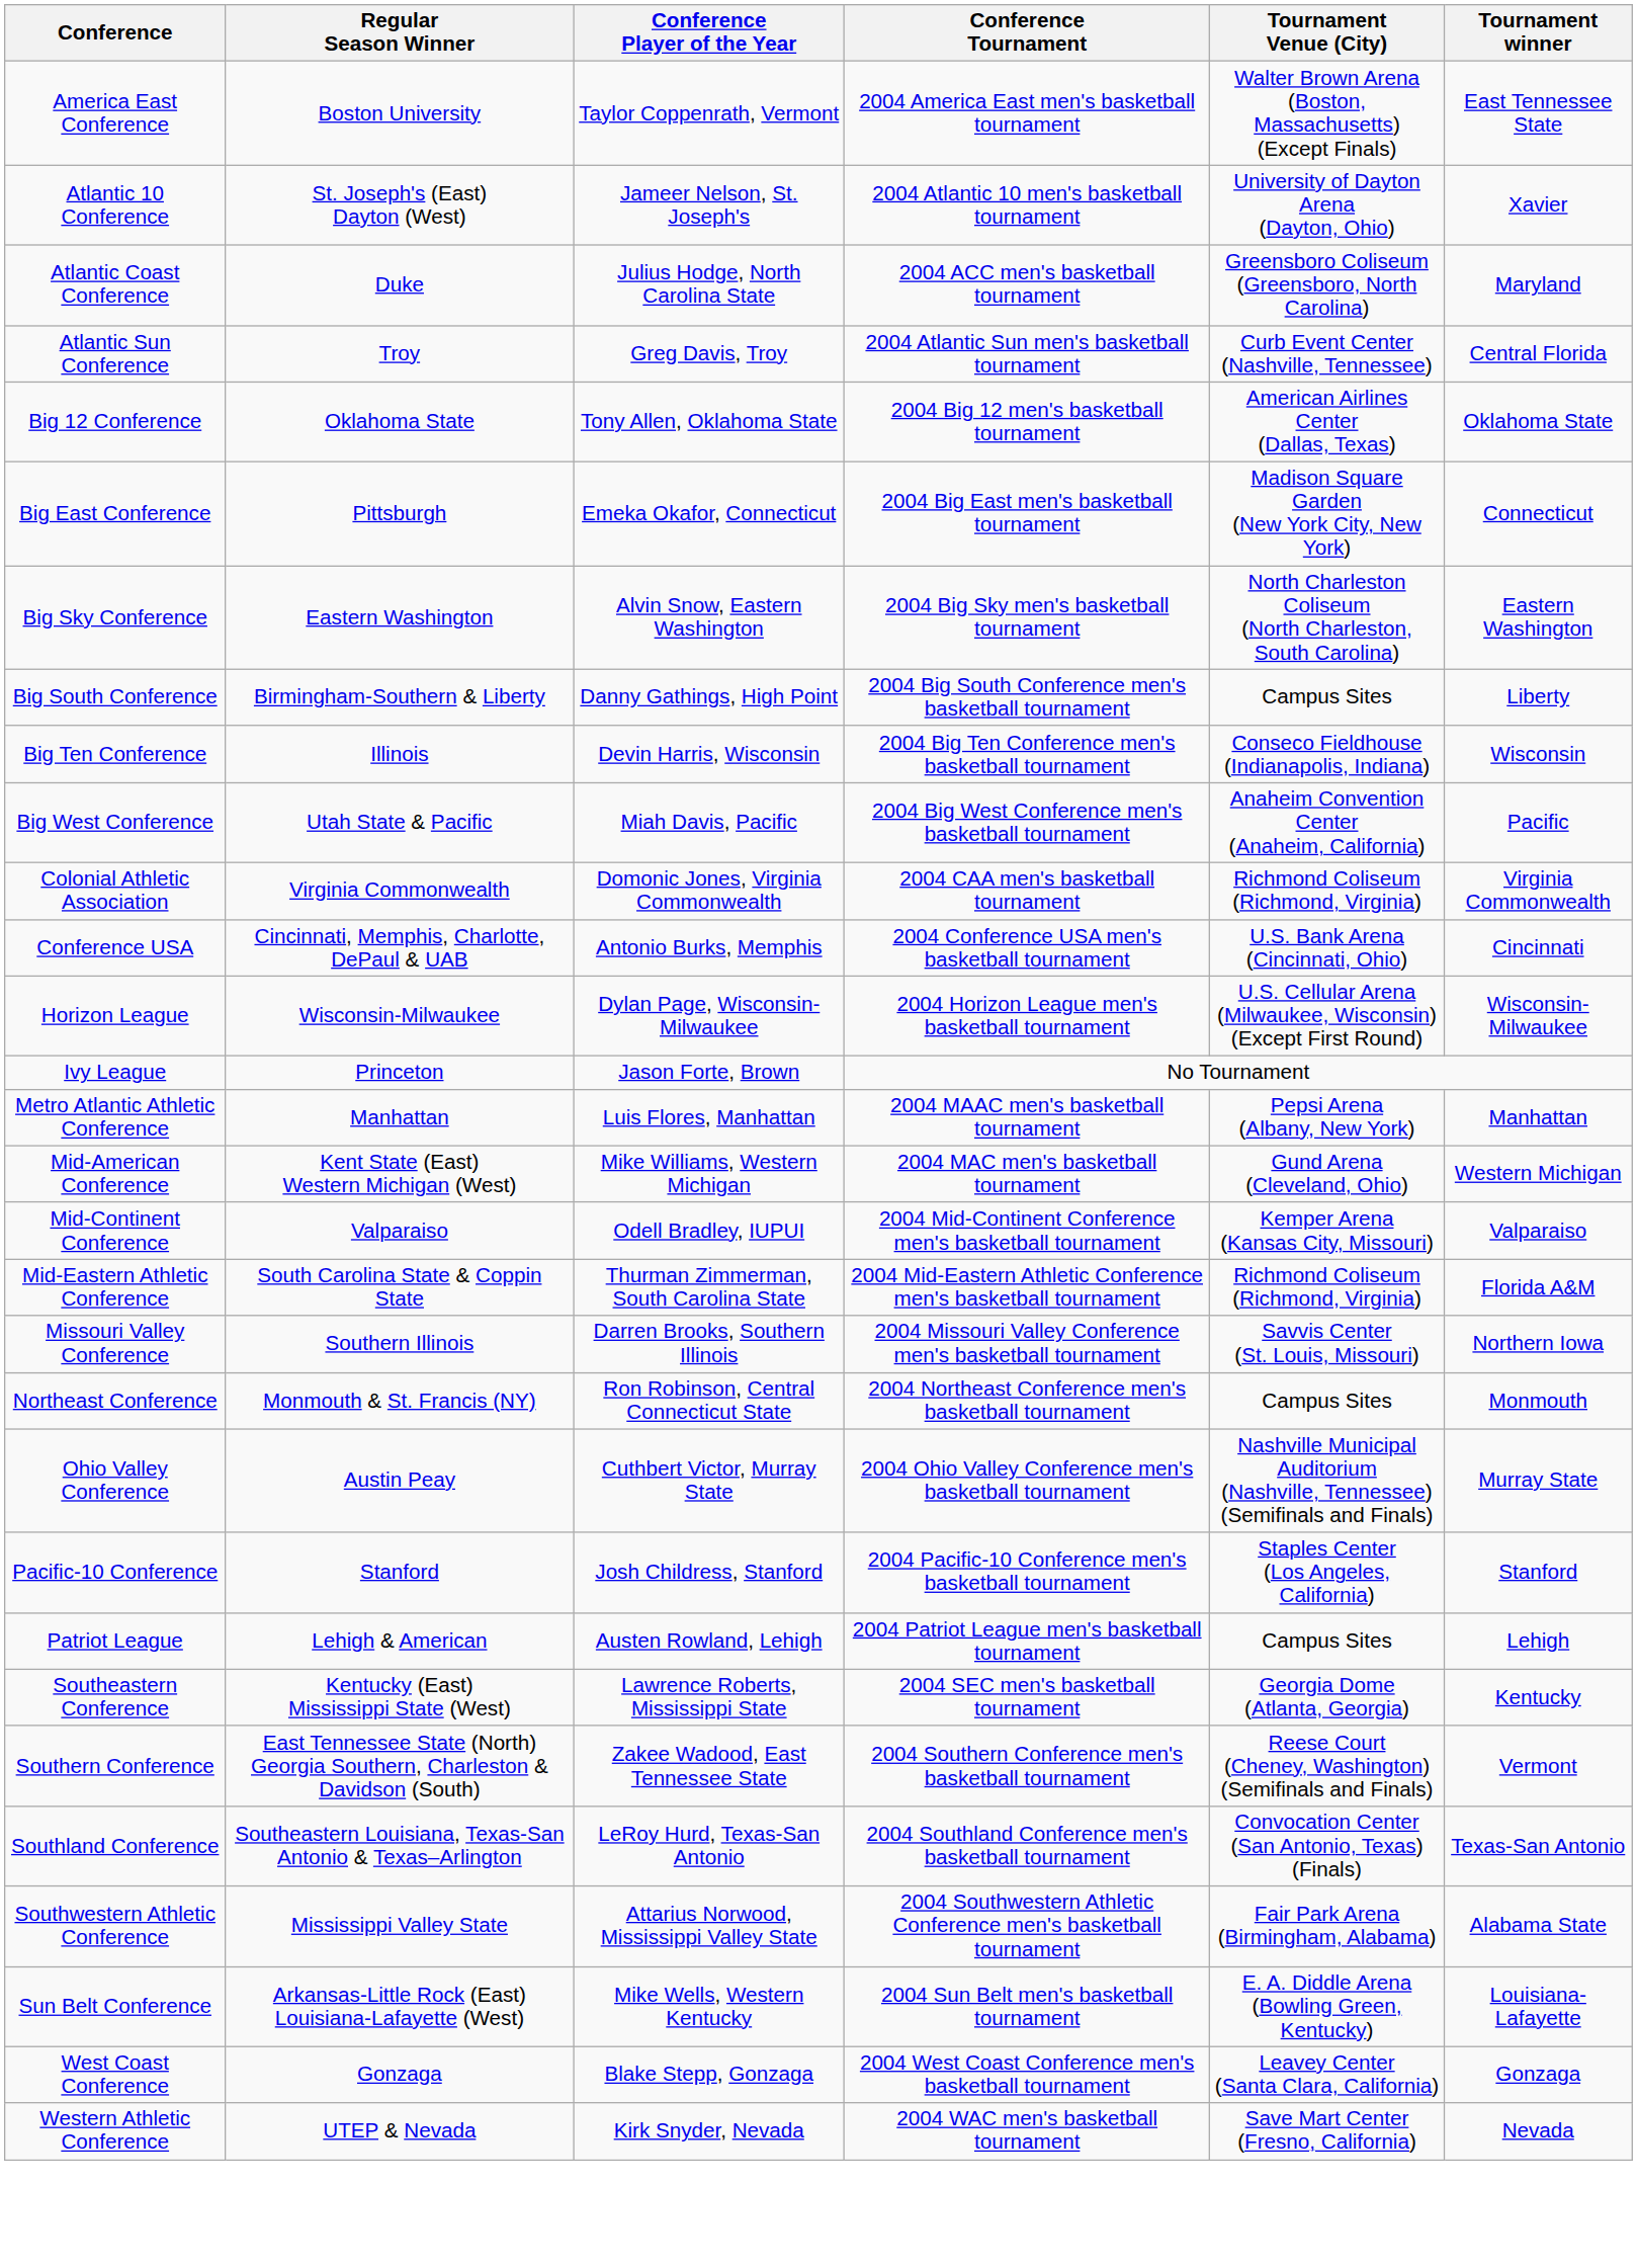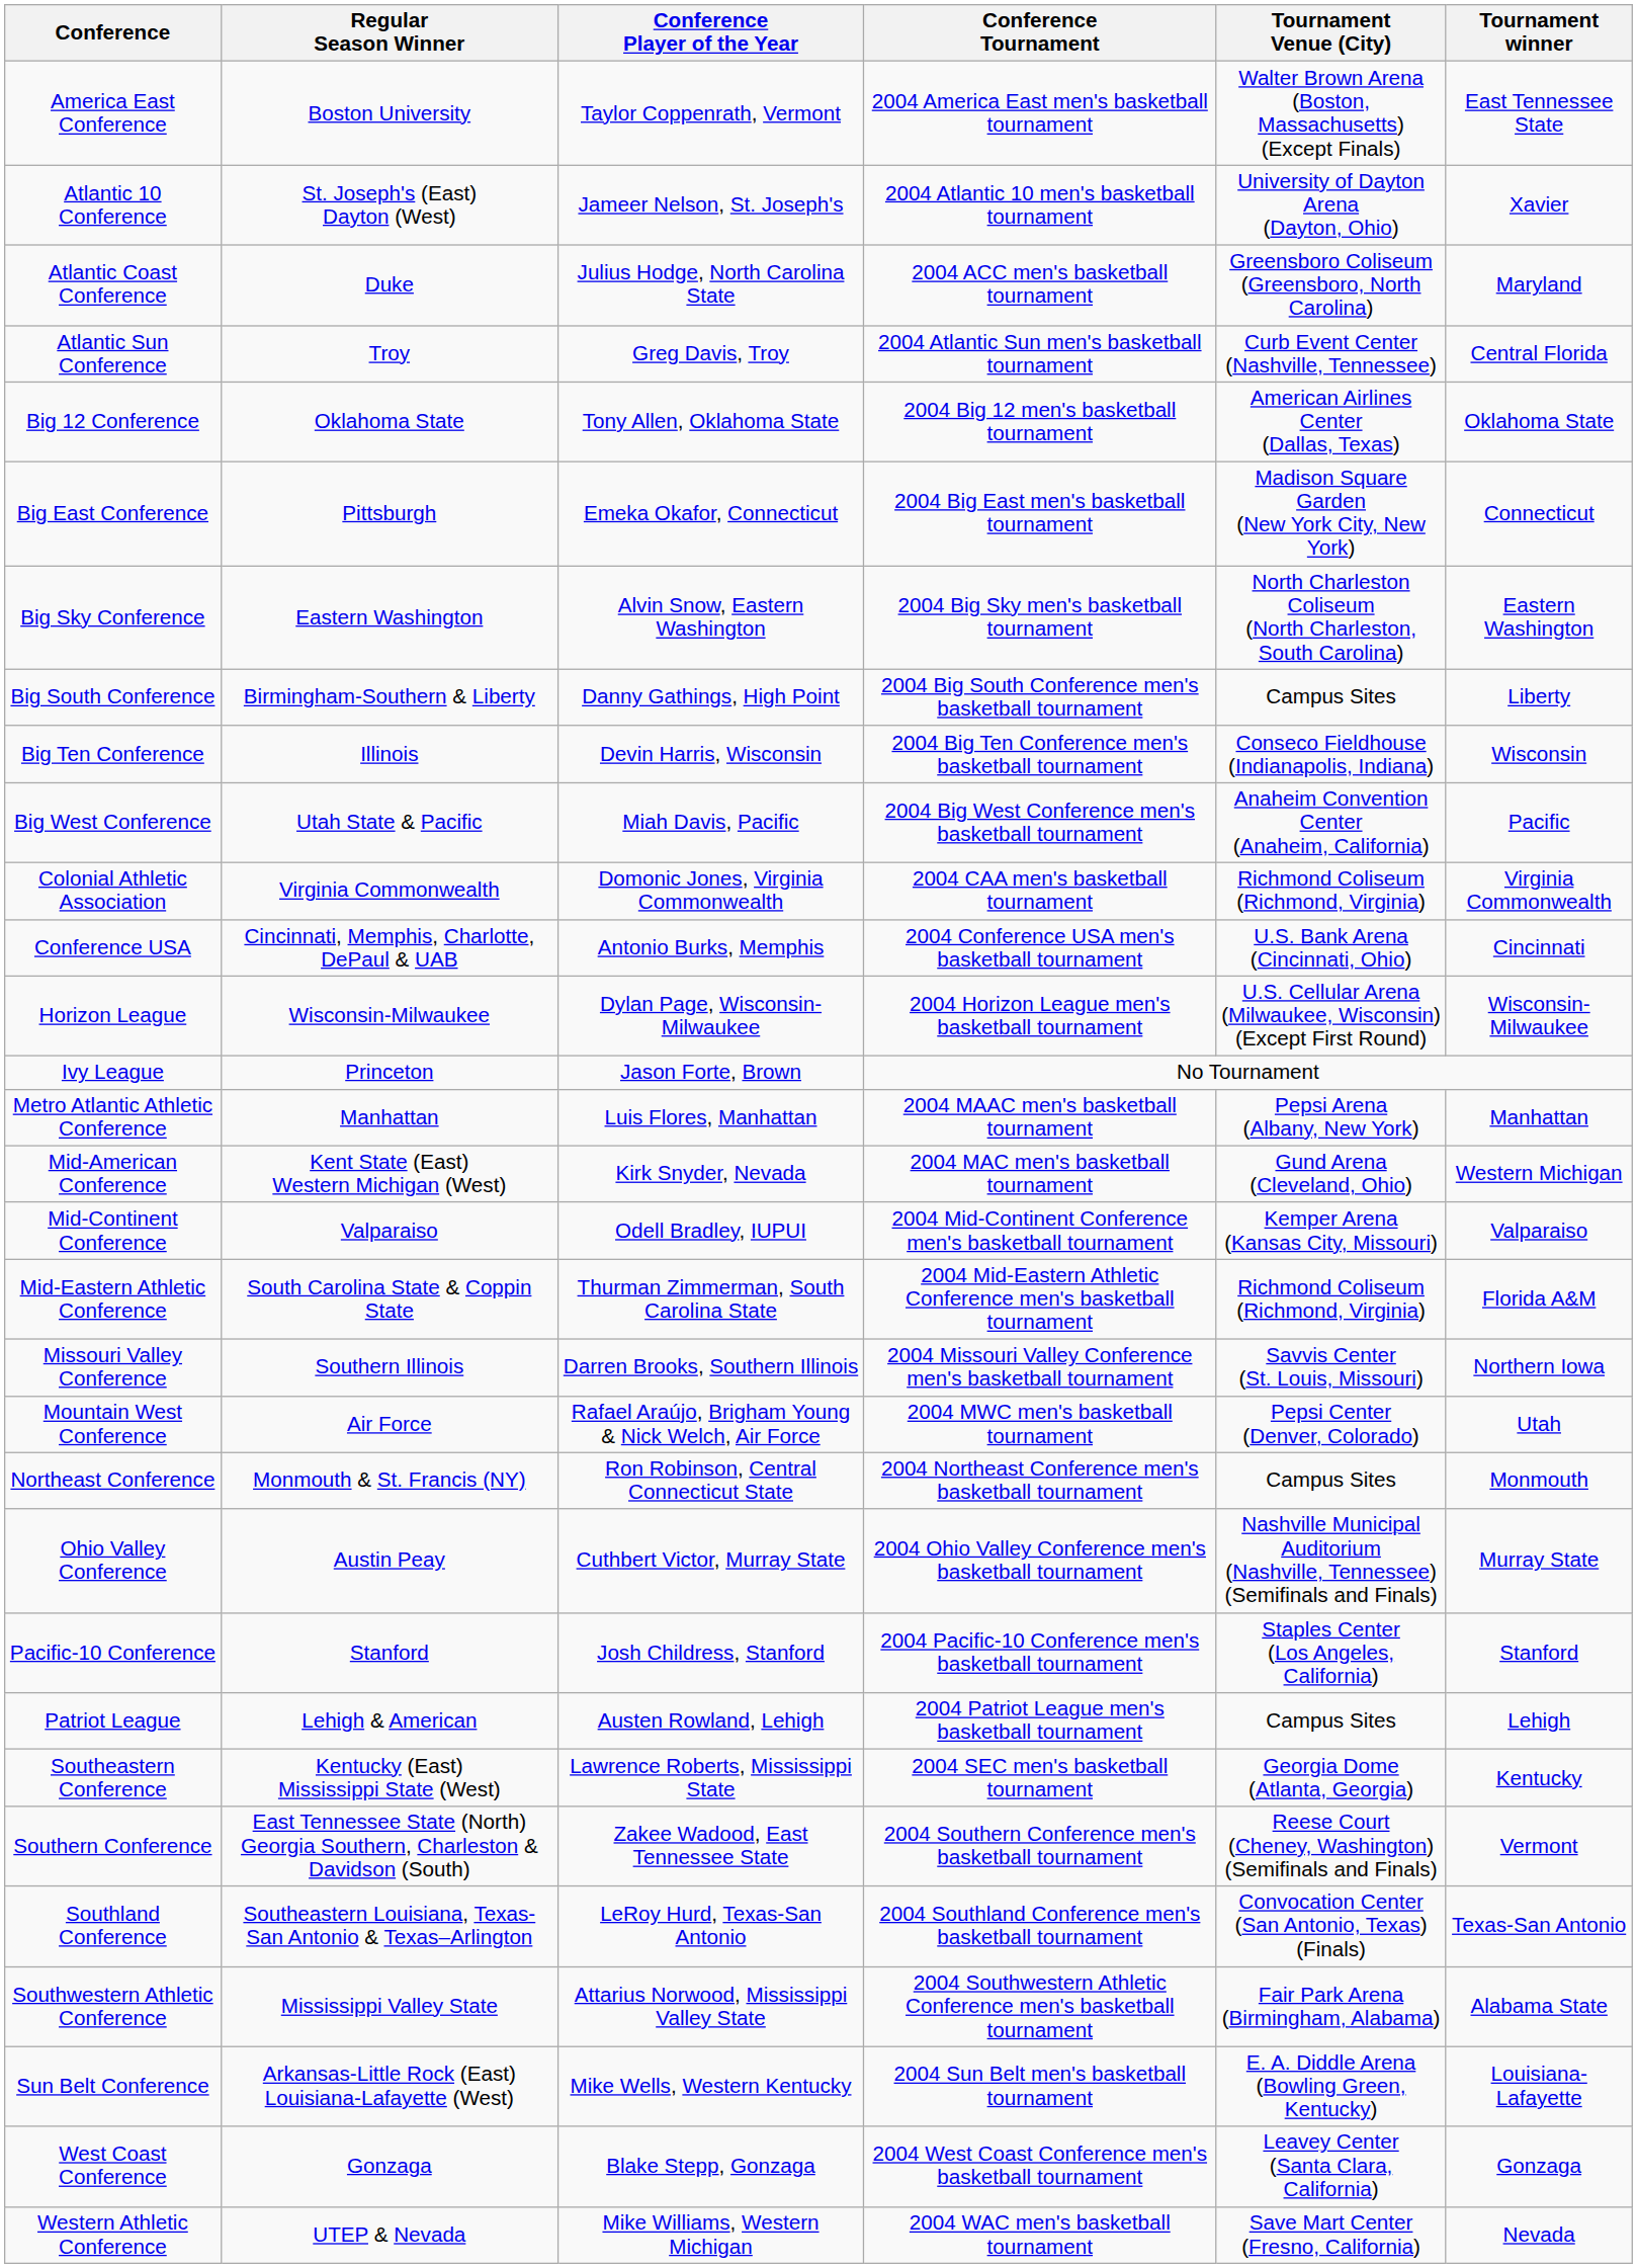Mid-American Conference | Conference Player of the Year: Mike Williams, Western Michigan -> Kirk Snyder, Nevada
+ row: Mountain West Conference | Air Force | Rafael Araújo, Brigham Young & Nick Welch, Air Force | 2004 MWC men's basketball tournament | Pepsi Center (Denver, Colorado) | Utah
Western Athletic Conference | Conference Player of the Year: Kirk Snyder, Nevada -> Mike Williams, Western Michigan
